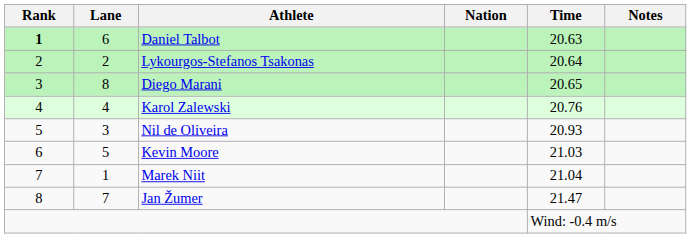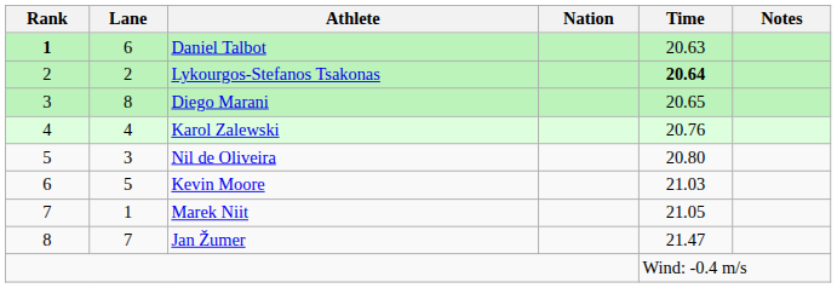Lykourgos-Stefanos Tsakonas | Time: normal -> bold
Nil de Oliveira | Time: 20.93 -> 20.80
Marek Niit | Time: 21.04 -> 21.05
